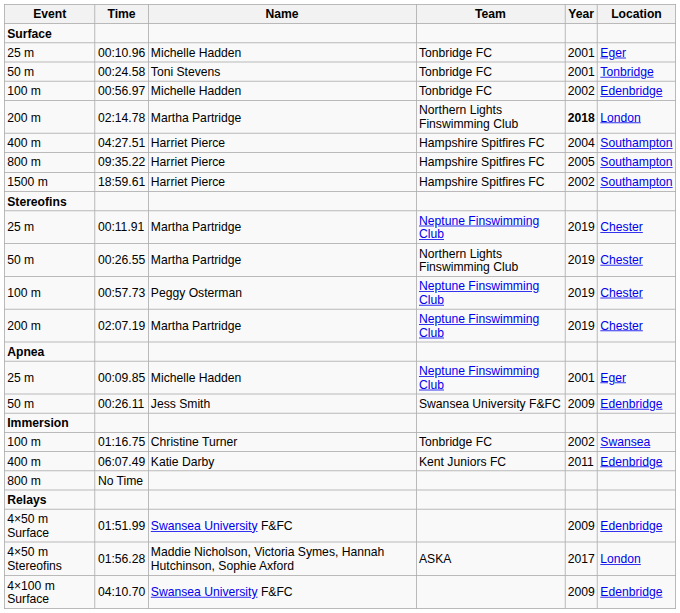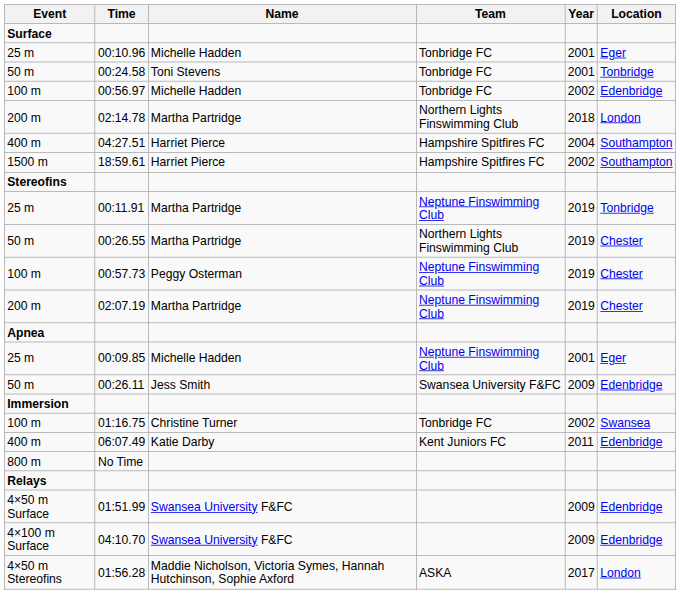02:14.78 | Year: bold -> normal
- row: 800 m | 09:35.22 | Harriet Pierce | Hampshire Spitfires FC | 2005 | Southampton
00:11.91 | Location: Chester -> Tonbridge
rows swapped: 04:10.70 <-> 01:56.28
